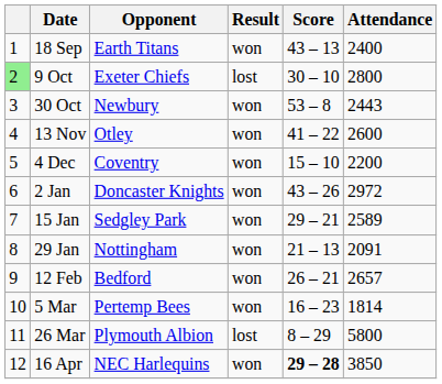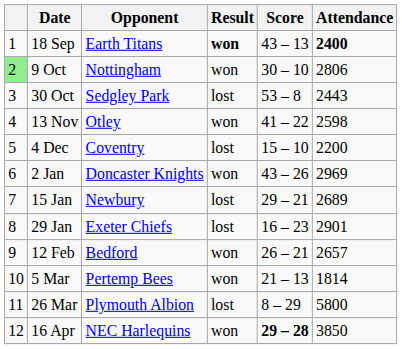18 Sep | Result: normal -> bold
18 Sep | Attendance: normal -> bold
9 Oct | Opponent: Exeter Chiefs -> Nottingham
9 Oct | Result: lost -> won
9 Oct | Attendance: 2800 -> 2806
30 Oct | Opponent: Newbury -> Sedgley Park
30 Oct | Result: won -> lost
13 Nov | Attendance: 2600 -> 2598
4 Dec | Result: won -> lost
2 Jan | Attendance: 2972 -> 2969
15 Jan | Opponent: Sedgley Park -> Newbury
15 Jan | Result: won -> lost
15 Jan | Attendance: 2589 -> 2689
29 Jan | Opponent: Nottingham -> Exeter Chiefs
29 Jan | Result: won -> lost
29 Jan | Score: 21 – 13 -> 16 – 23
29 Jan | Attendance: 2091 -> 2901
5 Mar | Score: 16 – 23 -> 21 – 13
